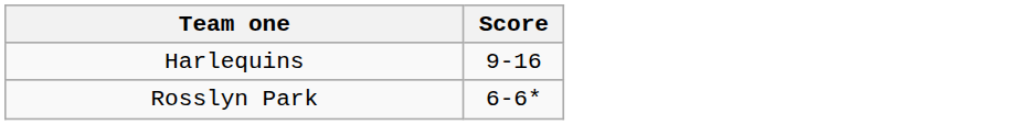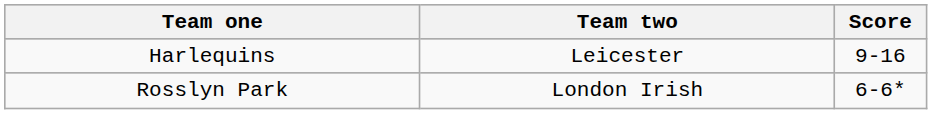+ column: Team two | Leicester | London Irish
